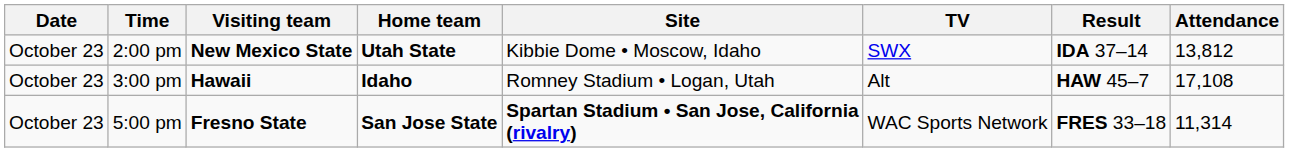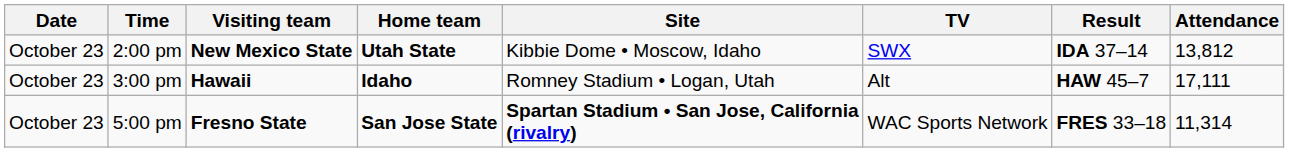3:00 pm | Attendance: 17,108 -> 17,111
